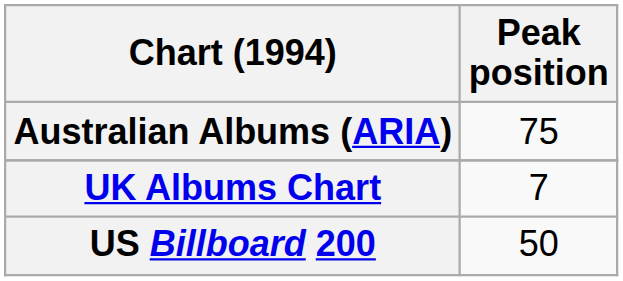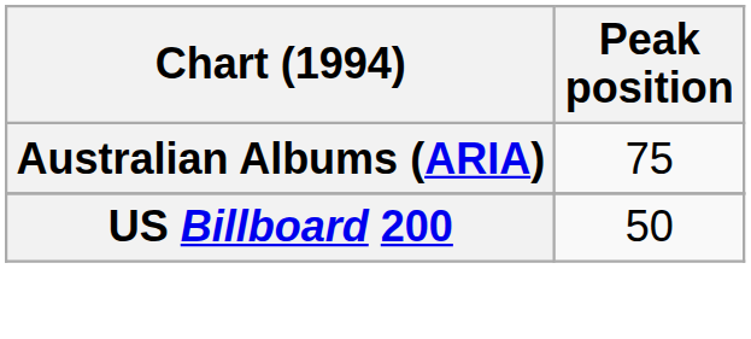- row: UK Albums Chart | 7
